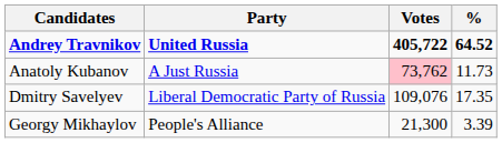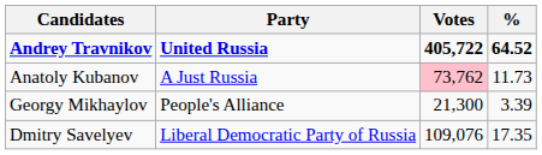rows swapped: Dmitry Savelyev <-> Georgy Mikhaylov
